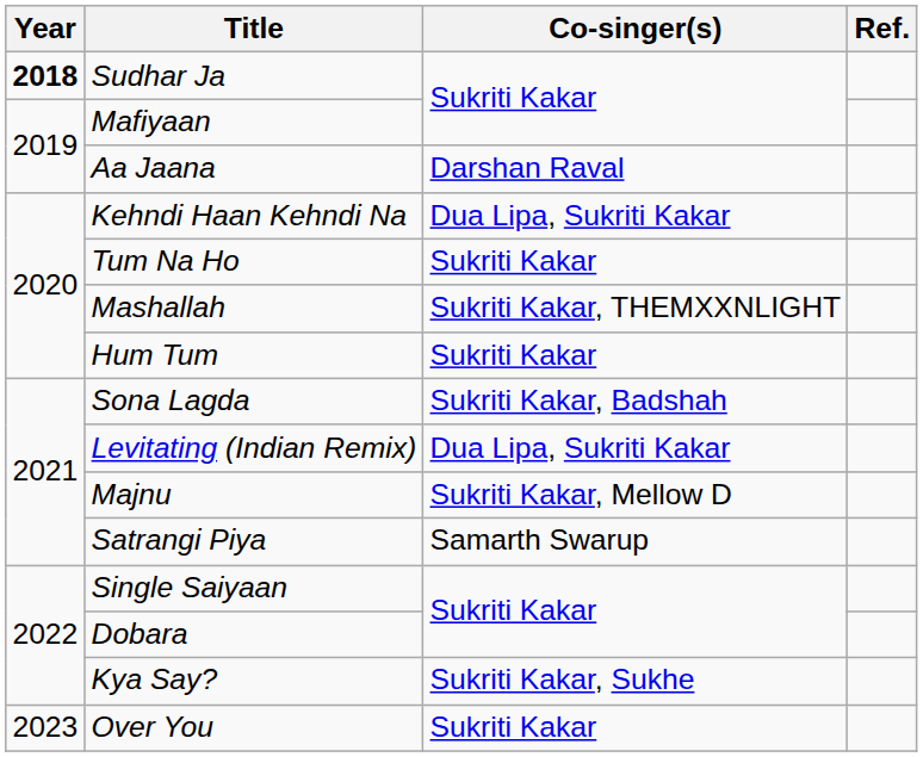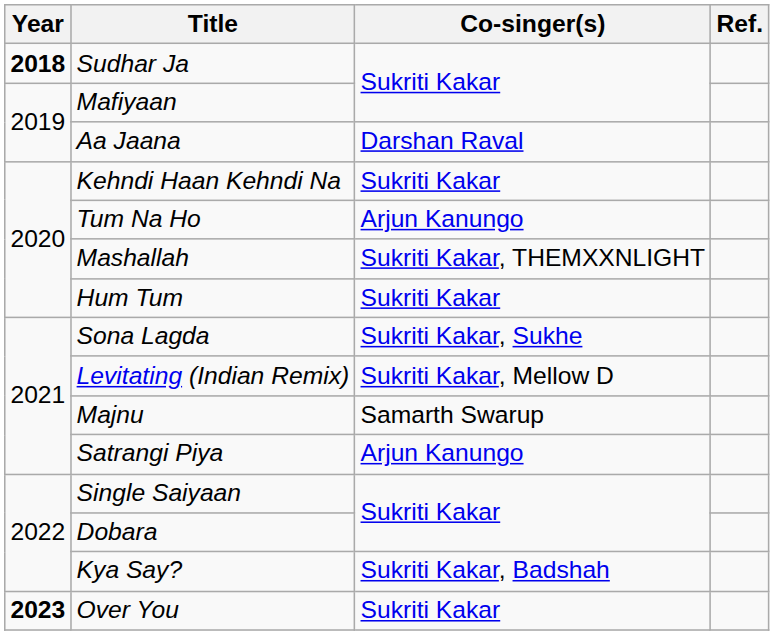Kehndi Haan Kehndi Na | Co-singer(s): Dua Lipa, Sukriti Kakar -> Sukriti Kakar
Tum Na Ho | Co-singer(s): Sukriti Kakar -> Arjun Kanungo
Sona Lagda | Co-singer(s): Sukriti Kakar, Badshah -> Sukriti Kakar, Sukhe
Levitating (Indian Remix) | Co-singer(s): Dua Lipa, Sukriti Kakar -> Sukriti Kakar, Mellow D
Majnu | Co-singer(s): Sukriti Kakar, Mellow D -> Samarth Swarup
Satrangi Piya | Co-singer(s): Samarth Swarup -> Arjun Kanungo
Kya Say? | Co-singer(s): Sukriti Kakar, Sukhe -> Sukriti Kakar, Badshah
Over You | Year: normal -> bold
